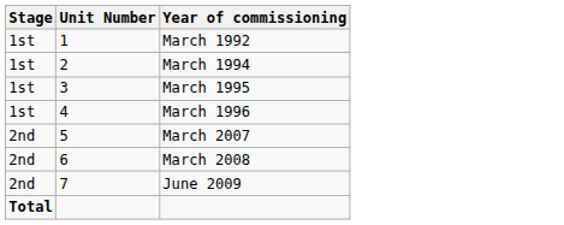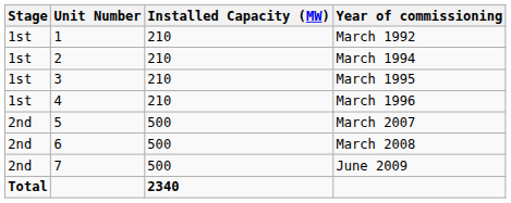+ column: Installed Capacity (MW) | 210 | 210 | 210 | 210 | 500 | 500 | 500 | 2340
